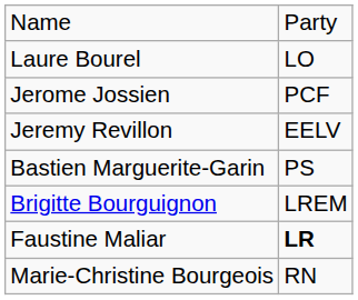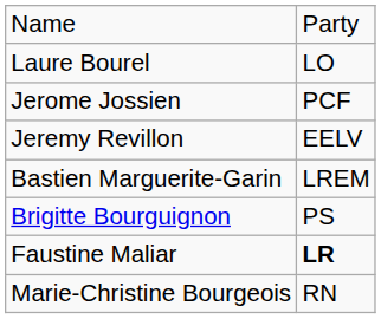Bastien Marguerite-Garin | column 2: PS -> LREM
Brigitte Bourguignon | column 2: LREM -> PS
